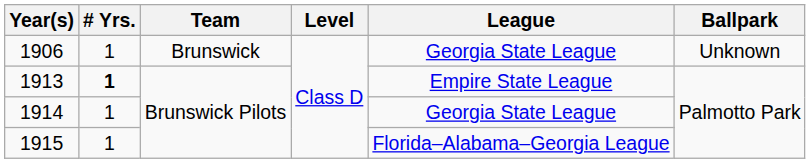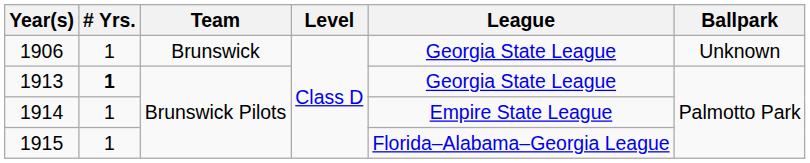1913 | League: Empire State League -> Georgia State League
1914 | League: Georgia State League -> Empire State League
